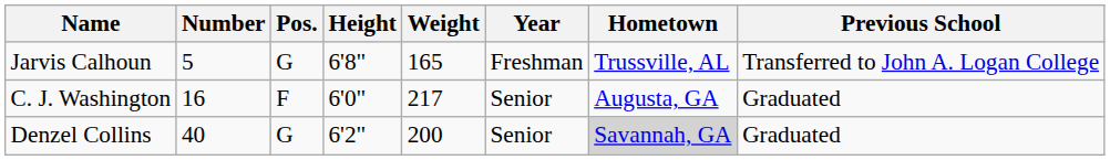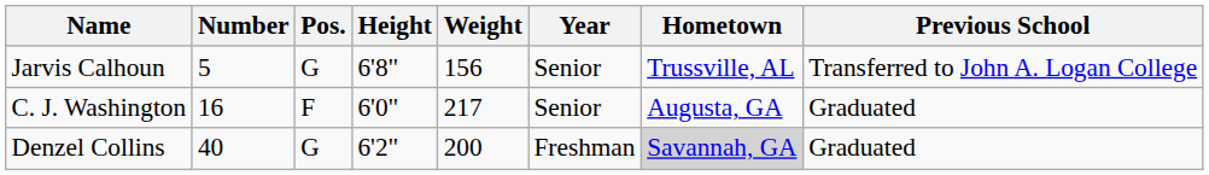Jarvis Calhoun | Weight: 165 -> 156
Jarvis Calhoun | Year: Freshman -> Senior
Denzel Collins | Year: Senior -> Freshman
